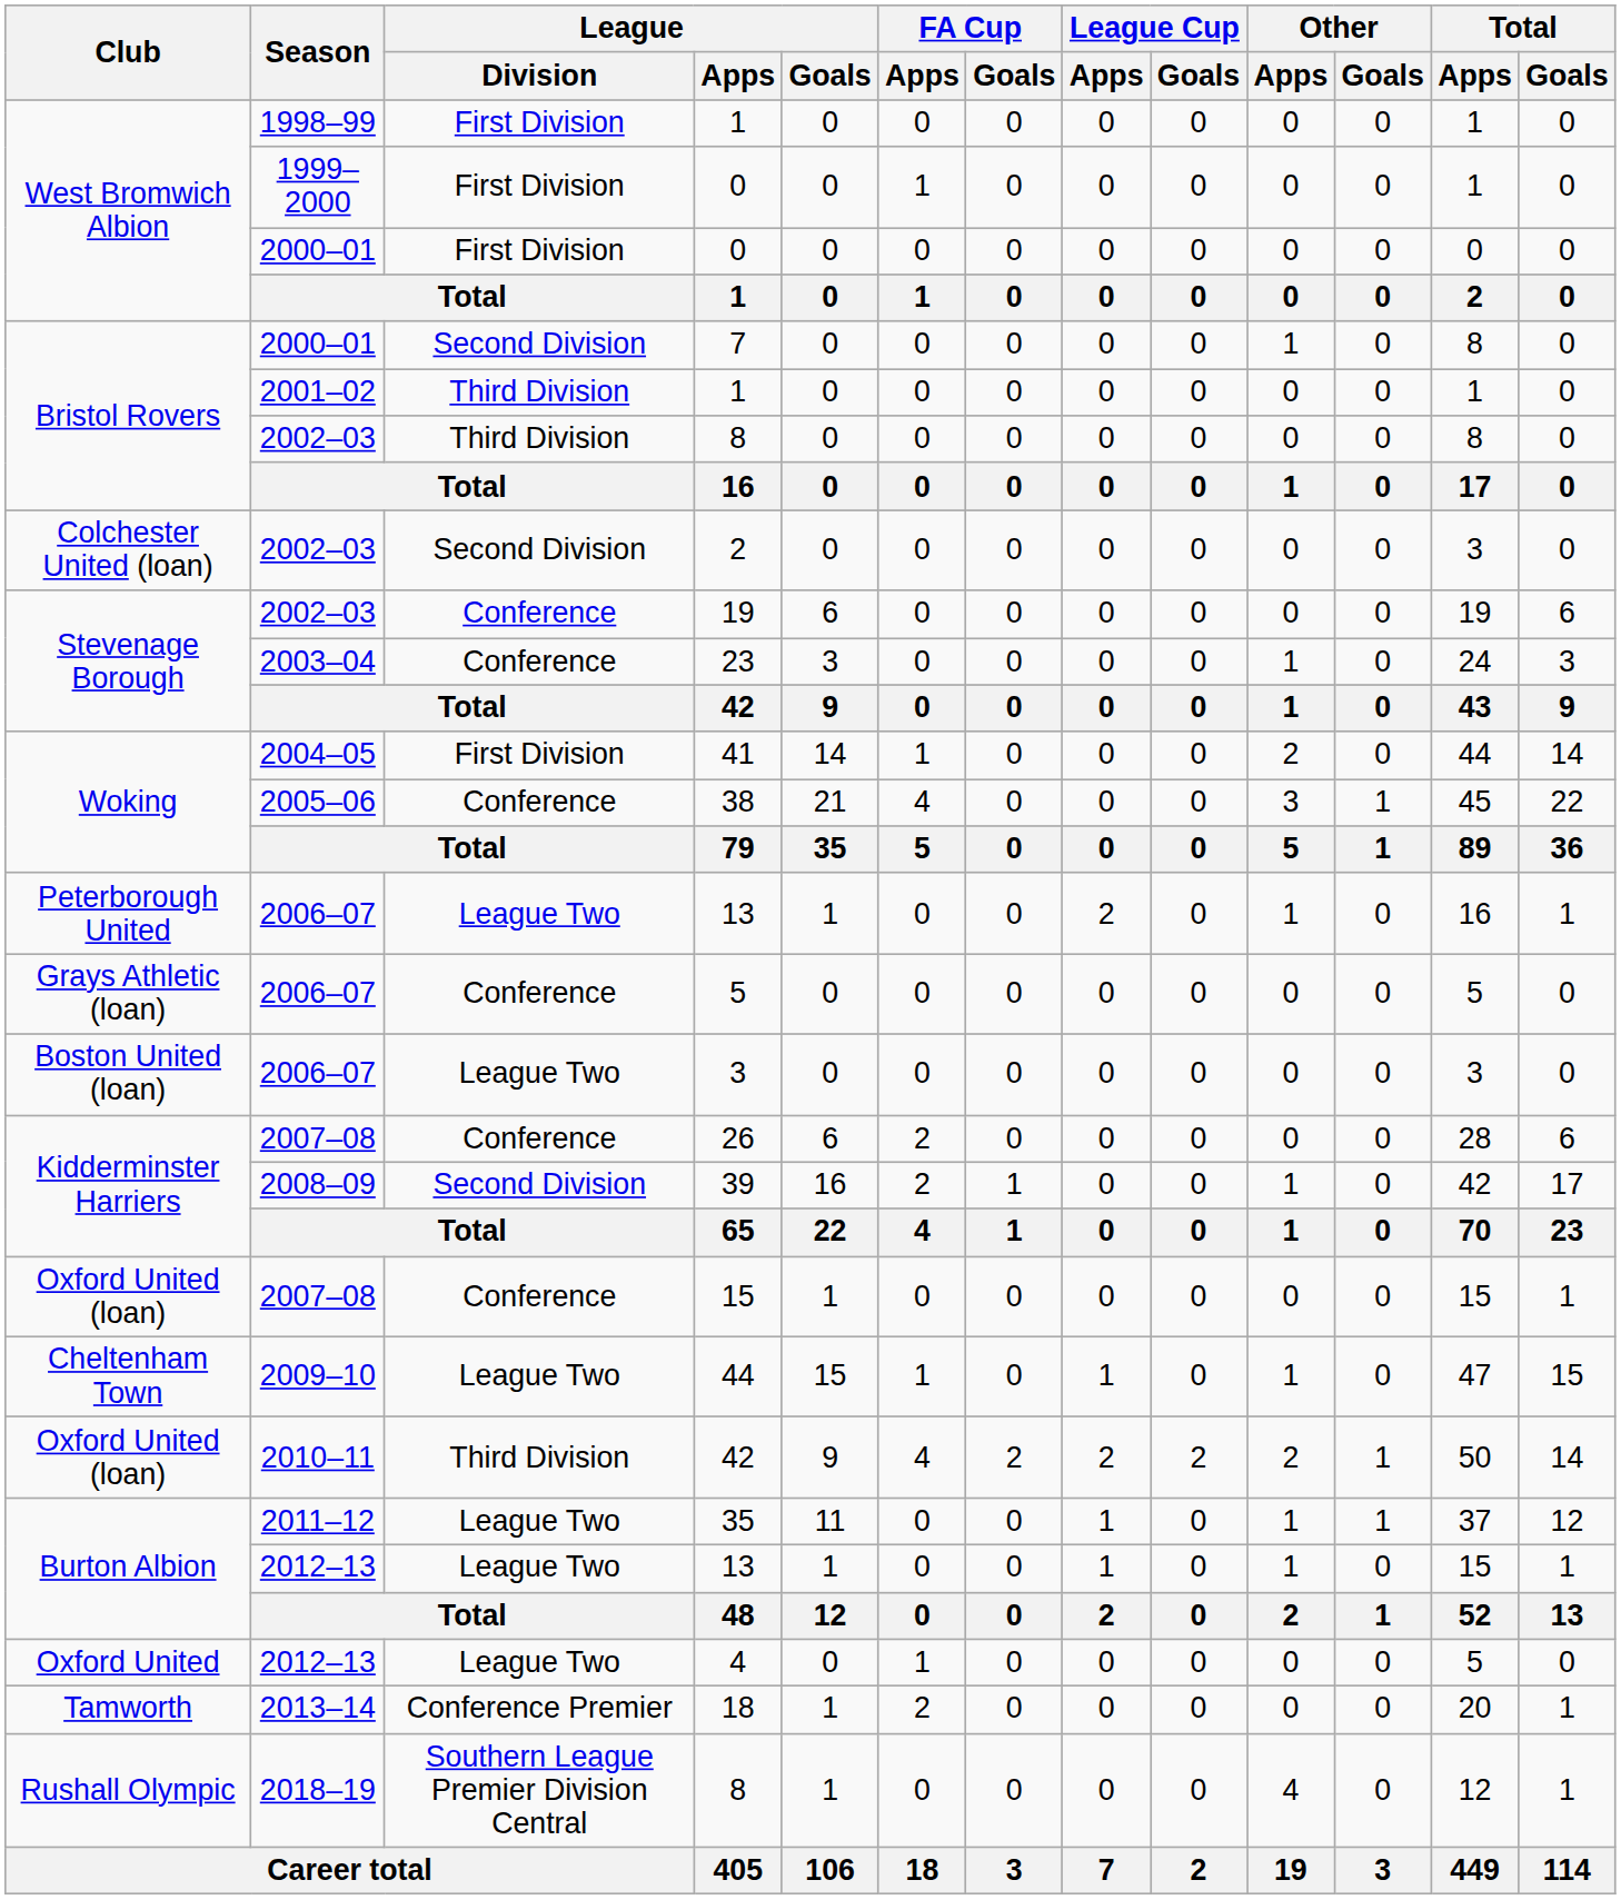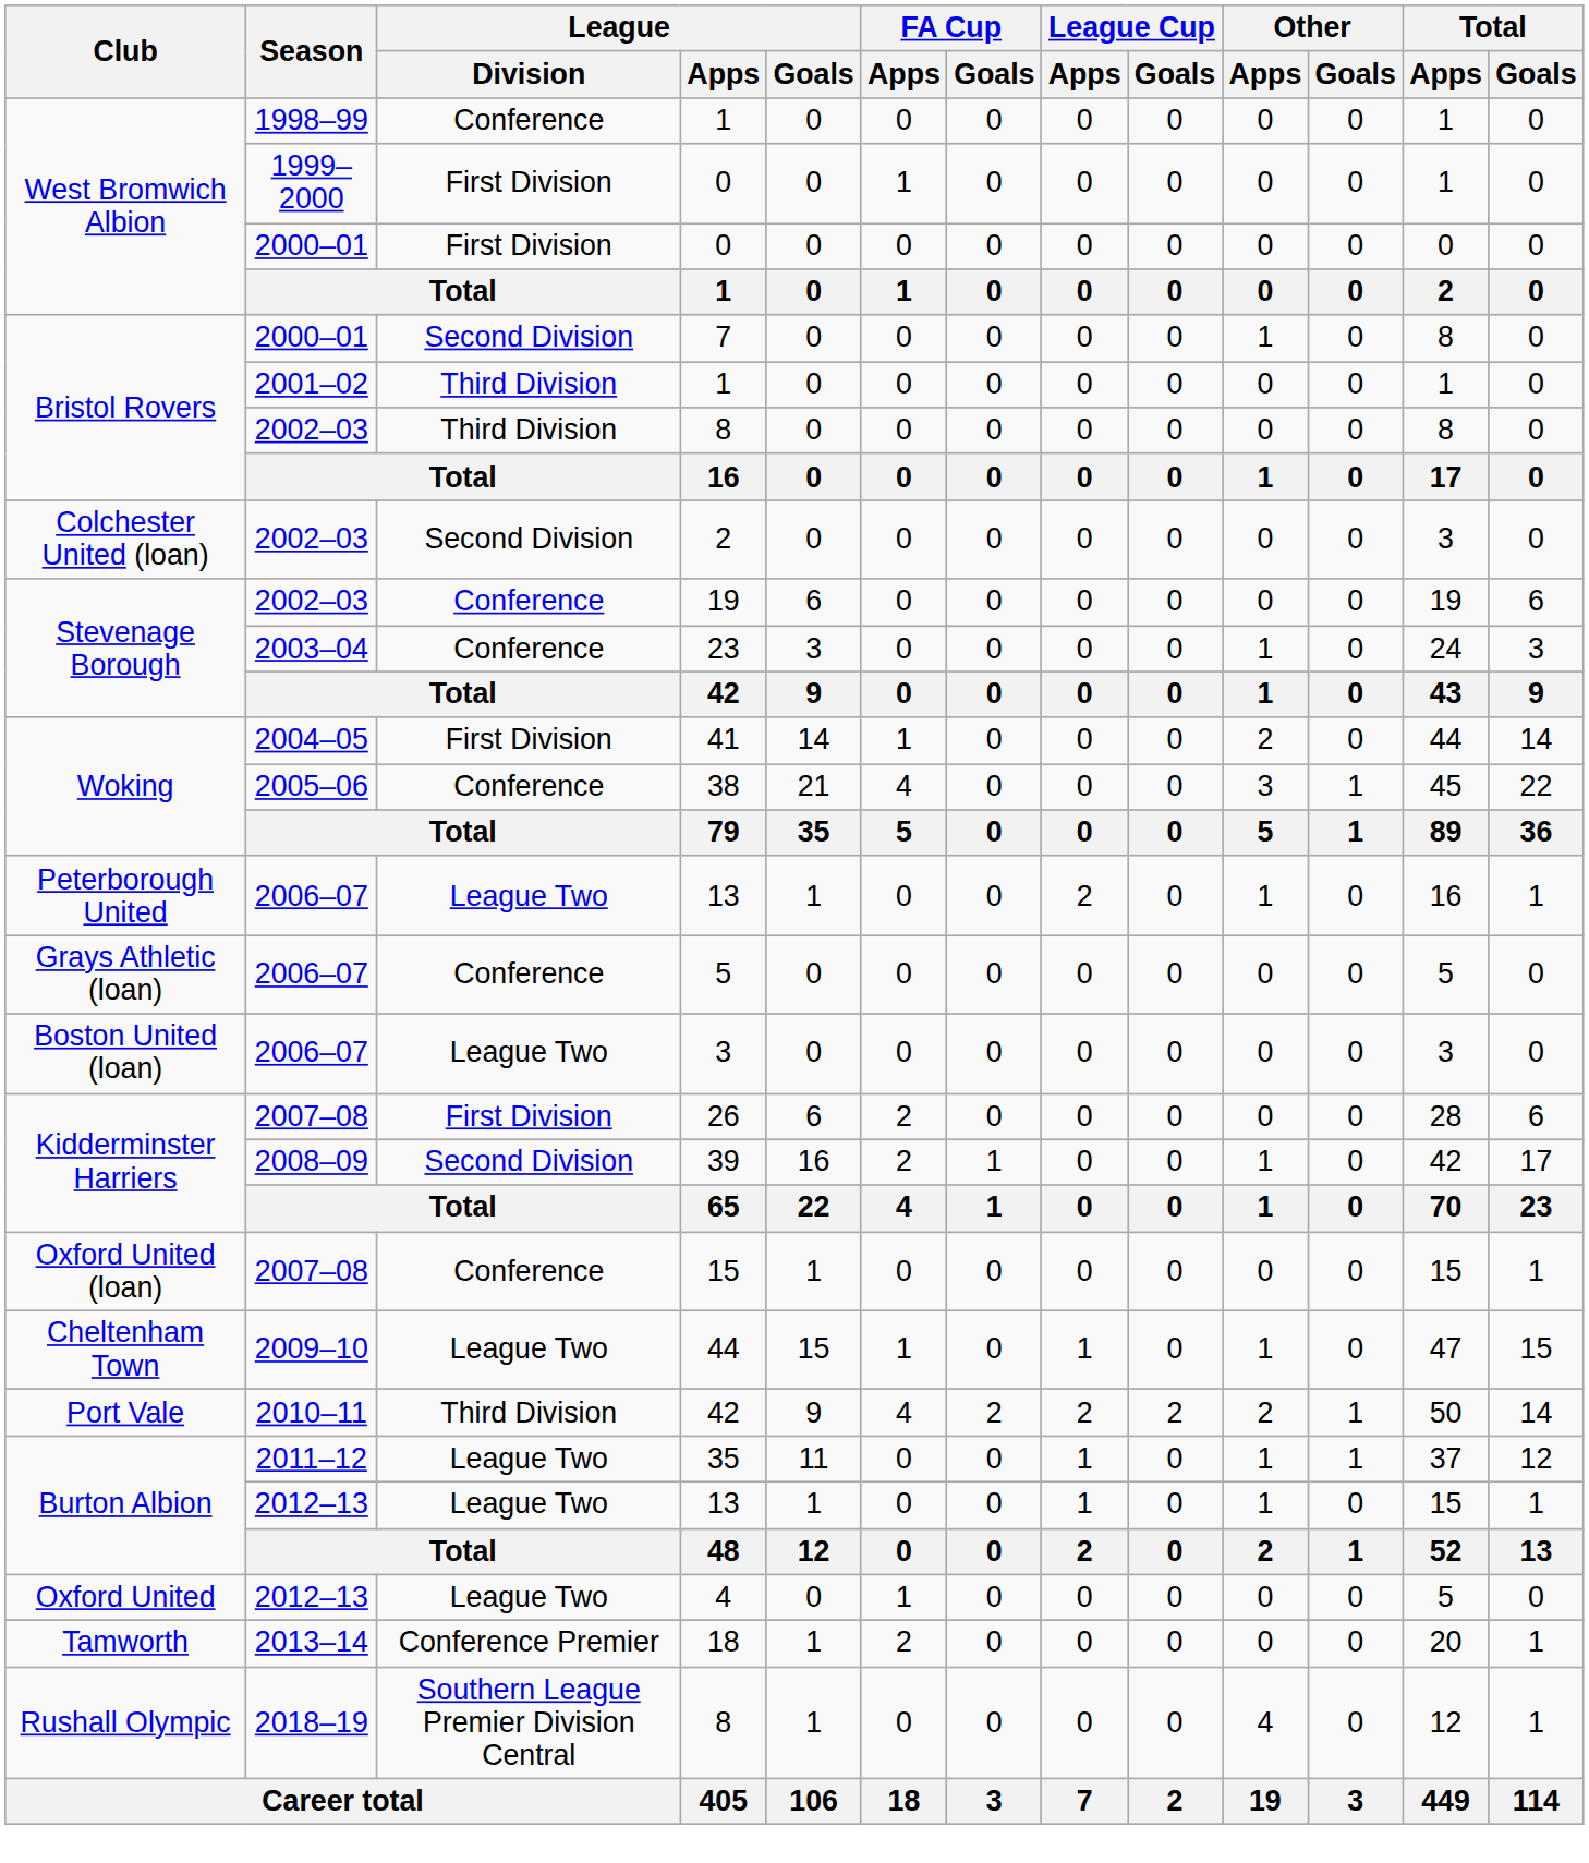1998–99 / 1 | League / Division: First Division -> Conference
26 | League / Division: Conference -> First Division
2010–11 / 42 | Club: Oxford United (loan) -> Port Vale
